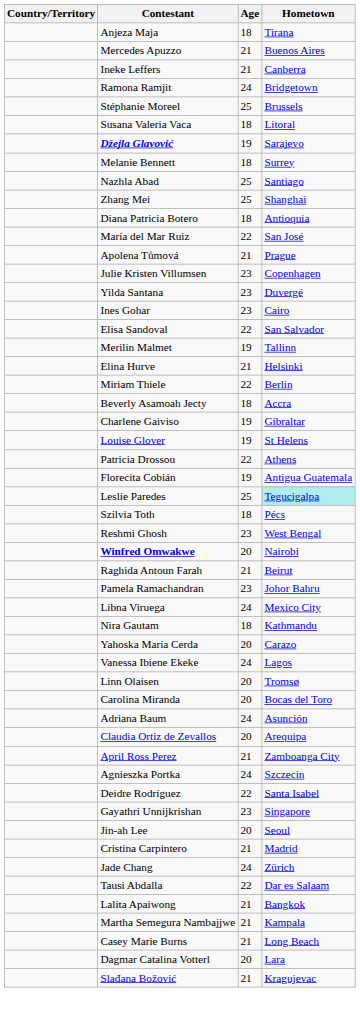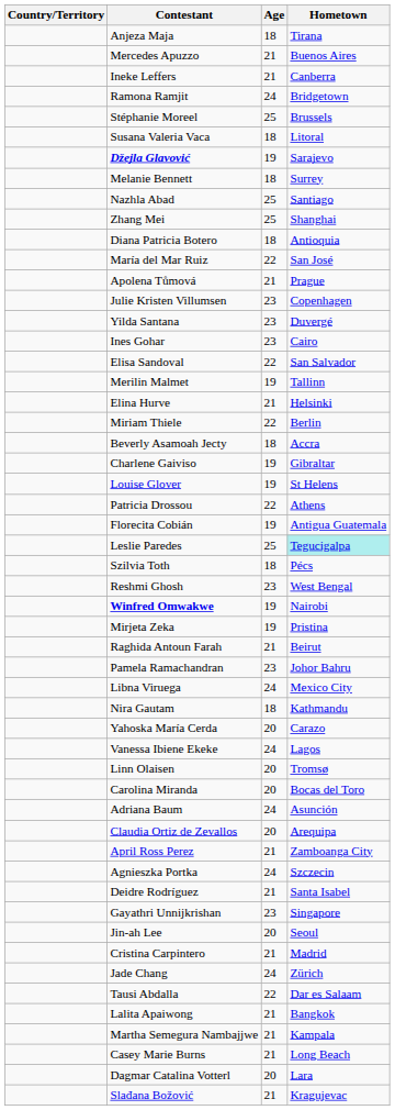Winfred Omwakwe | Age: 20 -> 19
+ row: Mirjeta Zeka | 19 | Pristina
Deidre Rodríguez | Age: 22 -> 21
